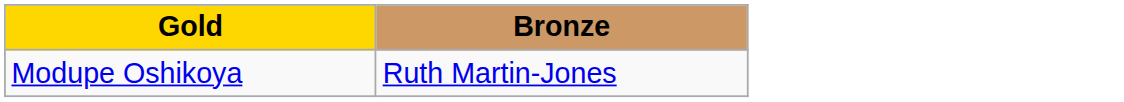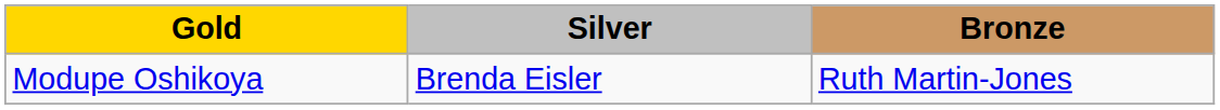+ column: Silver | Brenda Eisler
